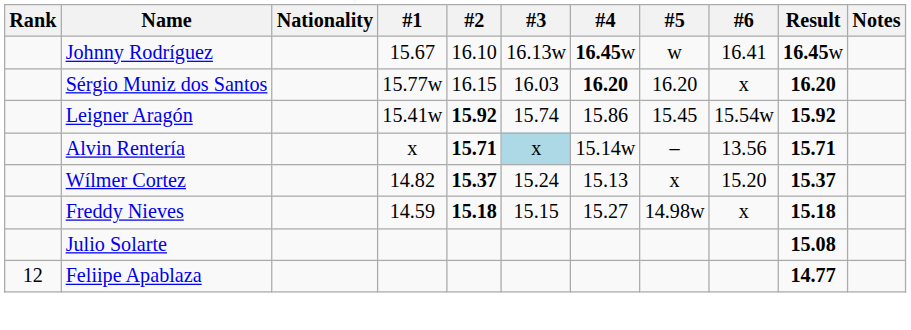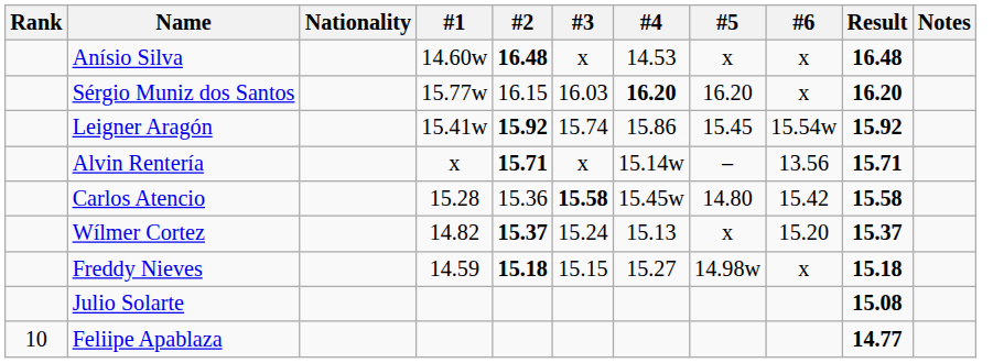+ row: Anísio Silva | 14.60w | 16.48 | x | 14.53 | x | x | 16.48
- row: Johnny Rodríguez | 15.67 | 16.10 | 16.13w | 16.45w | w | 16.41 | 16.45w
Alvin Rentería | #3: lightblue background -> no background
+ row: Carlos Atencio | 15.28 | 15.36 | 15.58 | 15.45w | 14.80 | 15.42 | 15.58
Feliipe Apablaza | Rank: 12 -> 10
